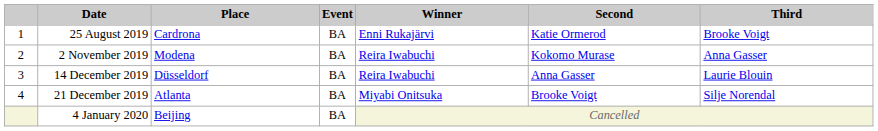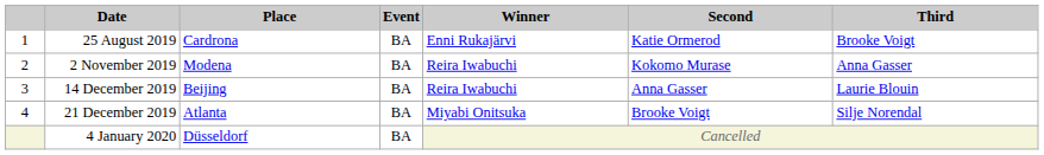14 December 2019 | Place: Düsseldorf -> Beijing
4 January 2020 | Place: Beijing -> Düsseldorf
